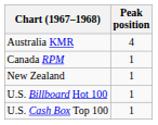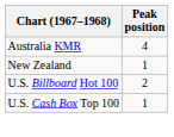- row: Canada RPM | 1
U.S. Billboard Hot 100 | Peak position: 1 -> 2
